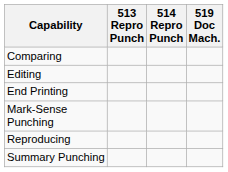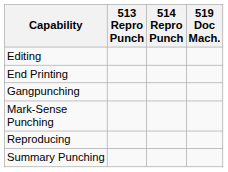- row: Comparing
+ row: Gangpunching
